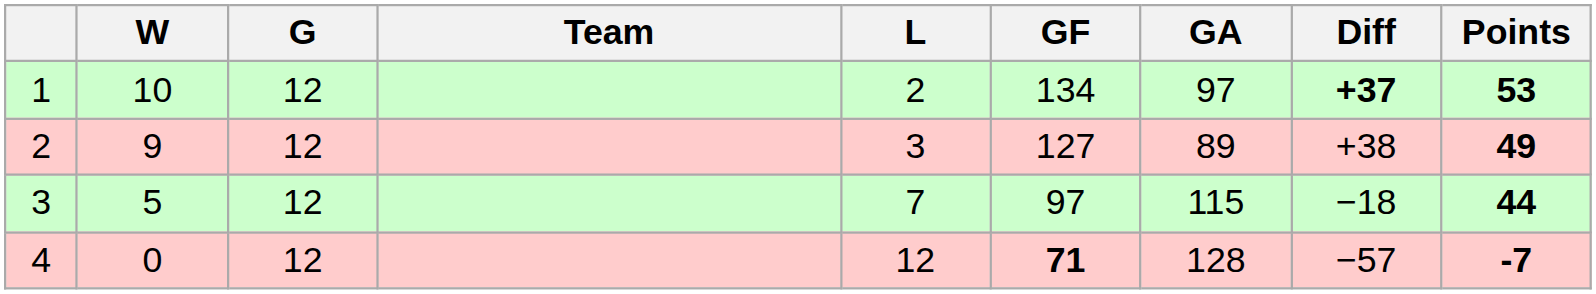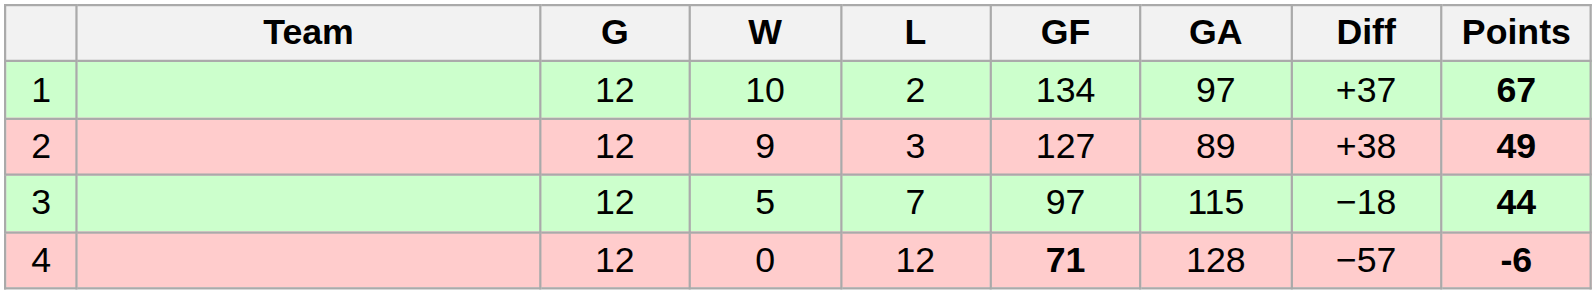columns swapped: Team <-> W
1 | Diff: bold -> normal
1 | Points: 53 -> 67
4 | Points: -7 -> -6
